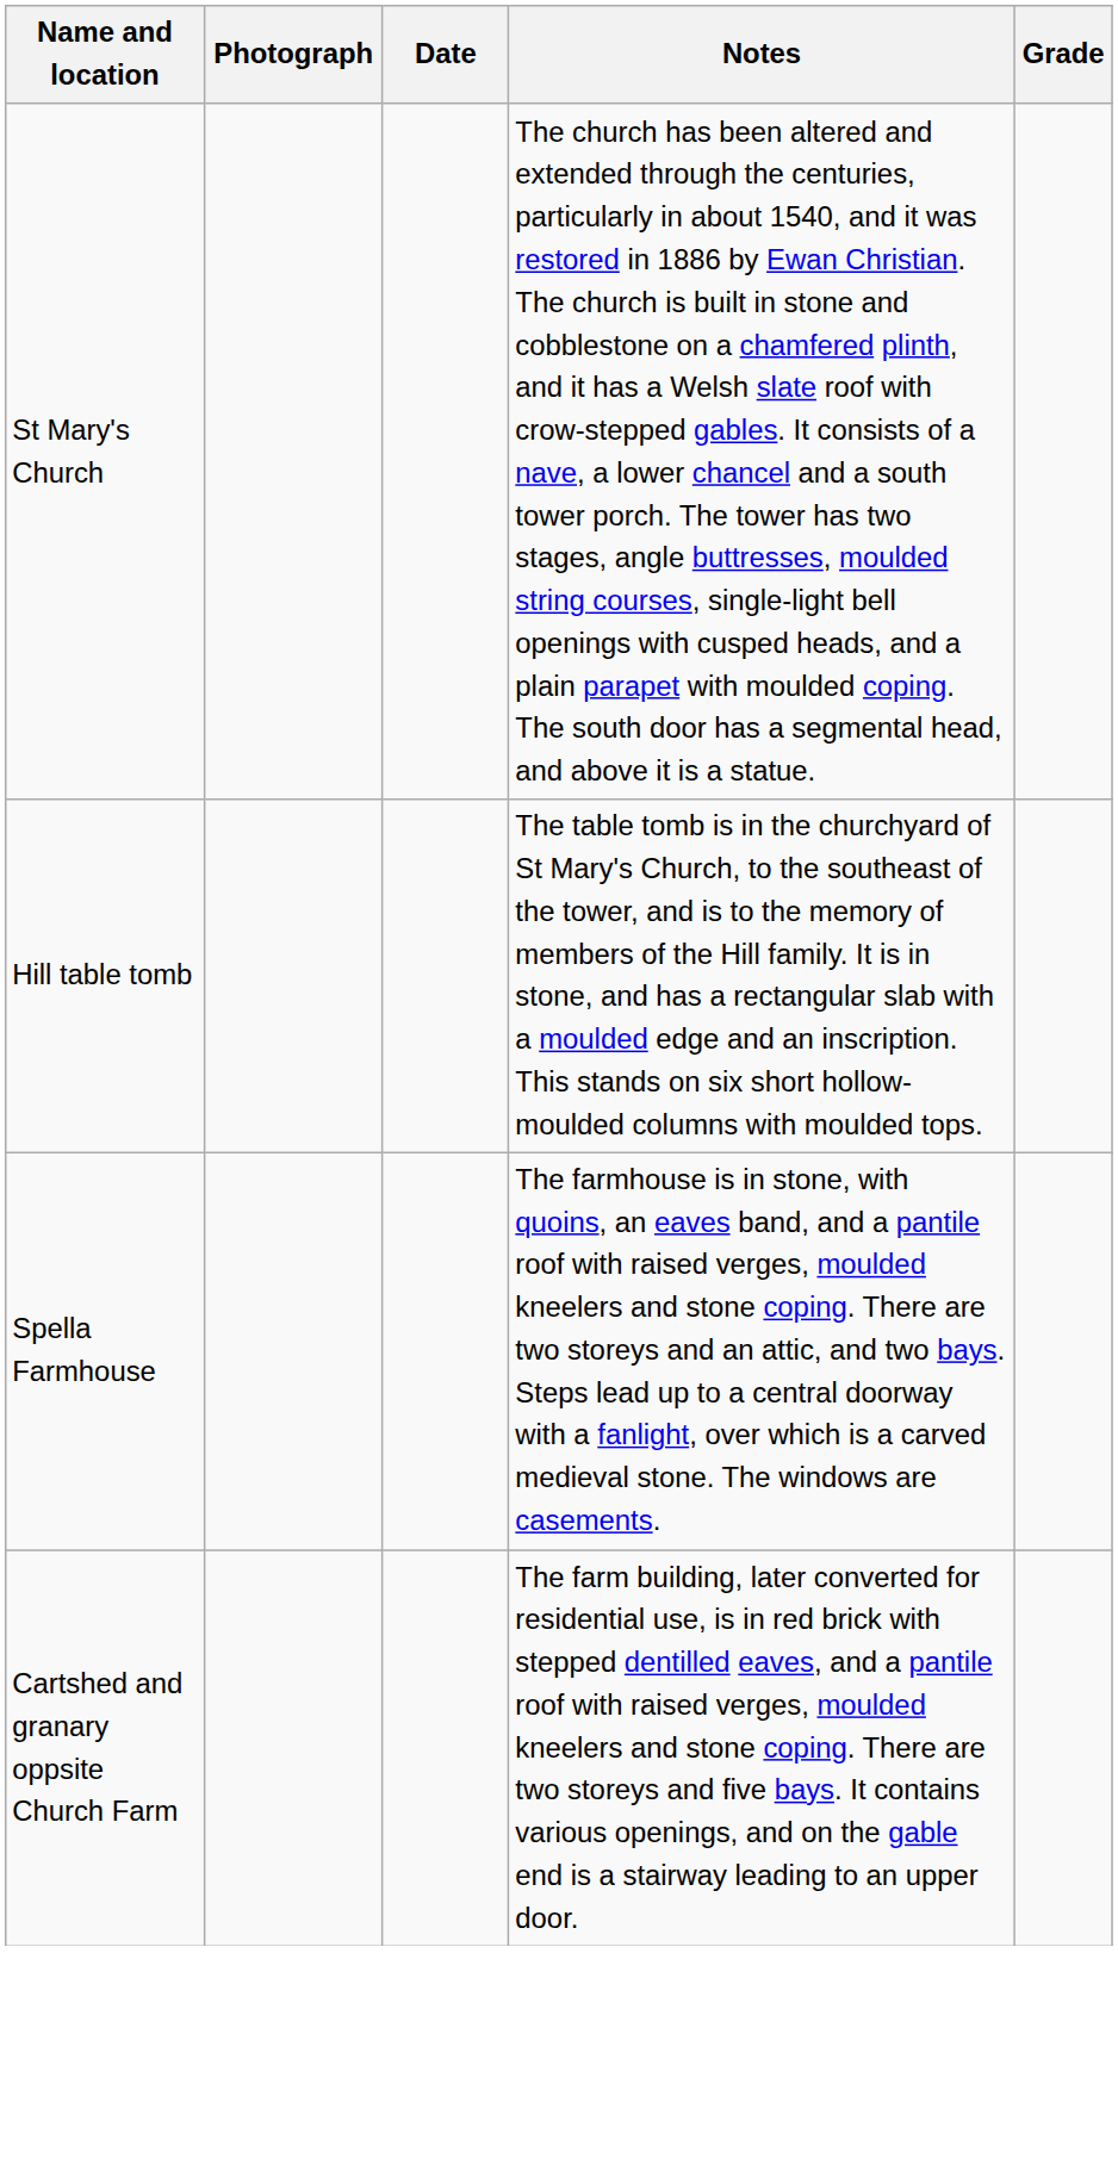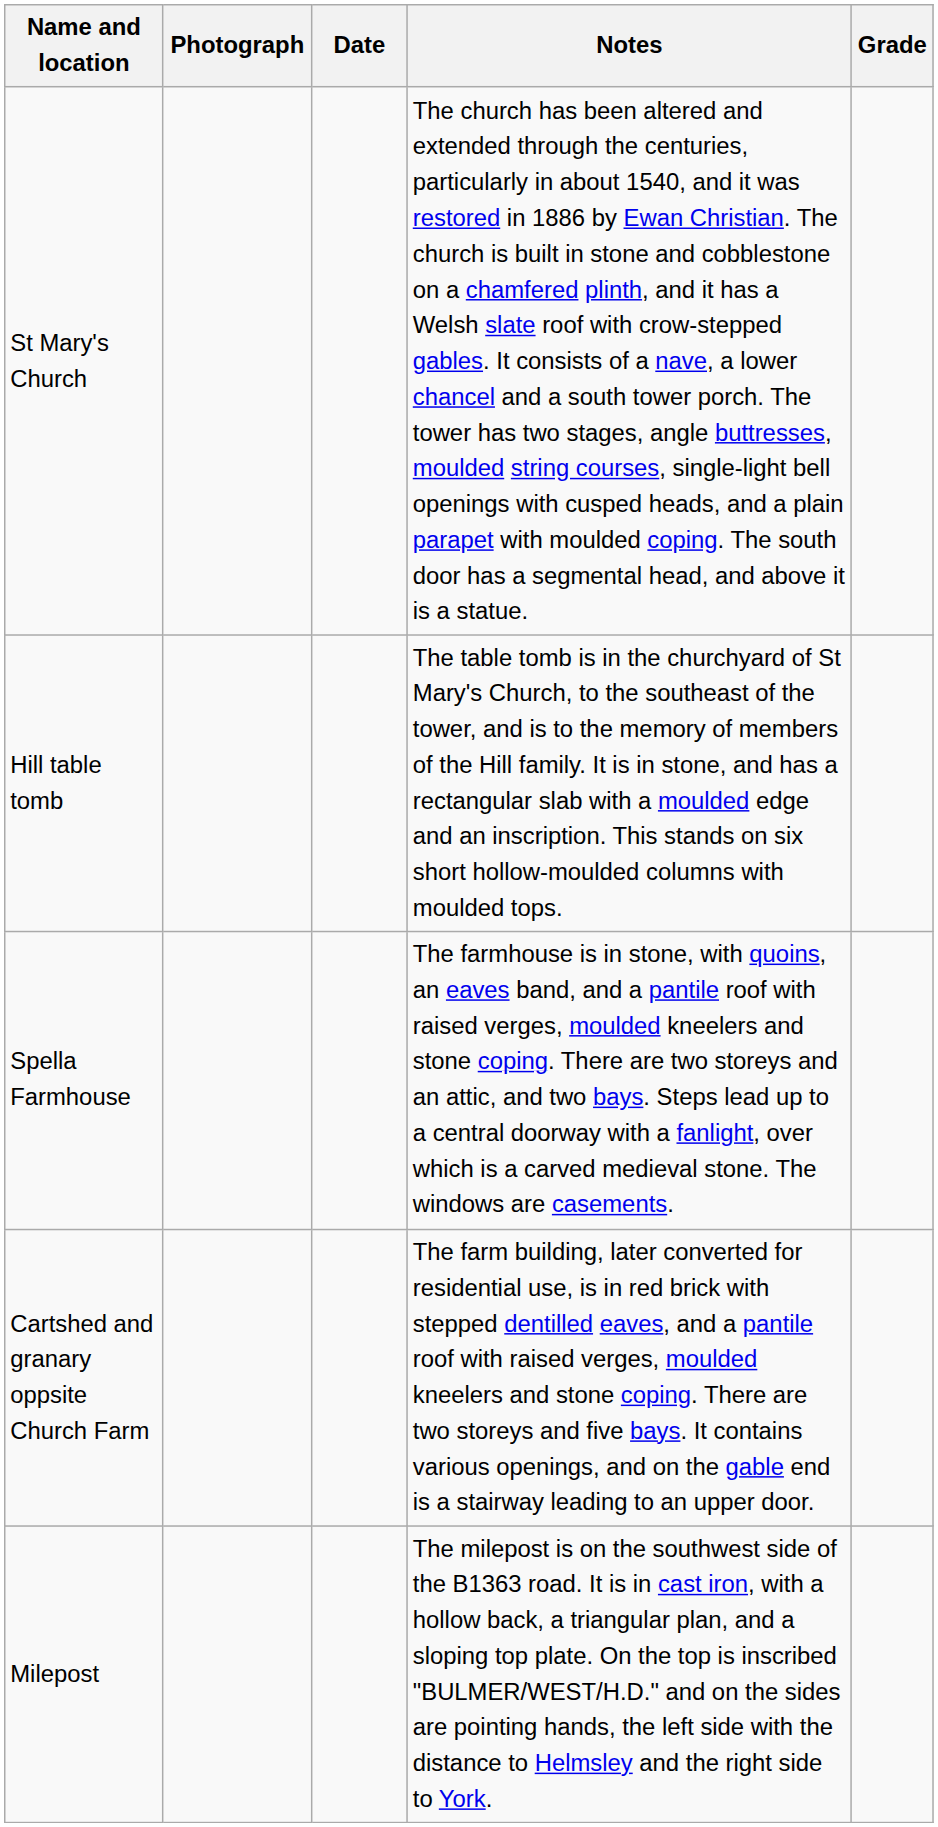+ row: Milepost | The milepost is on the southwest side of the B1363 road. It is in cast iron, with a hollow back, a triangular plan, and a sloping top plate. On the top is inscribed "BULMER/WEST/H.D." and on the sides are pointing hands, the left side with the distance to Helmsley and the right side to York.
